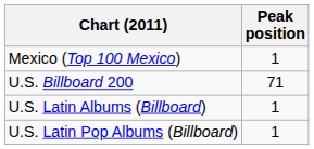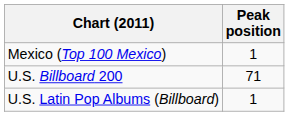- row: U.S. Latin Albums (Billboard) | 1
